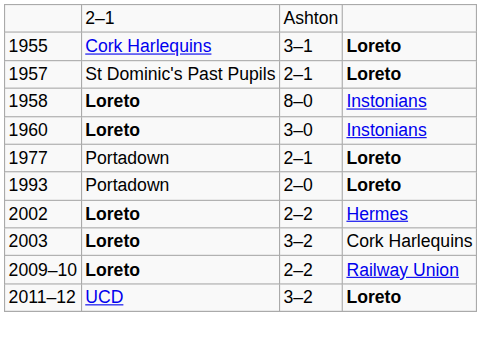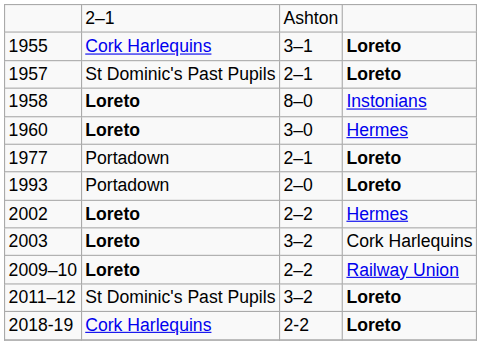1960 | column 4: Instonians -> Hermes
2011–12 | column 2: UCD -> St Dominic's Past Pupils
+ row: 2018-19 | Cork Harlequins | 2-2 | Loreto
